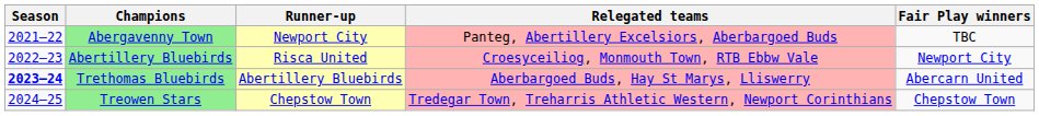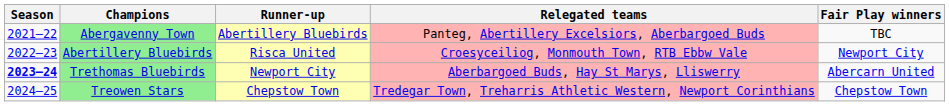Abergavenny Town | Runner-up: Newport City -> Abertillery Bluebirds
Trethomas Bluebirds | Runner-up: Abertillery Bluebirds -> Newport City
